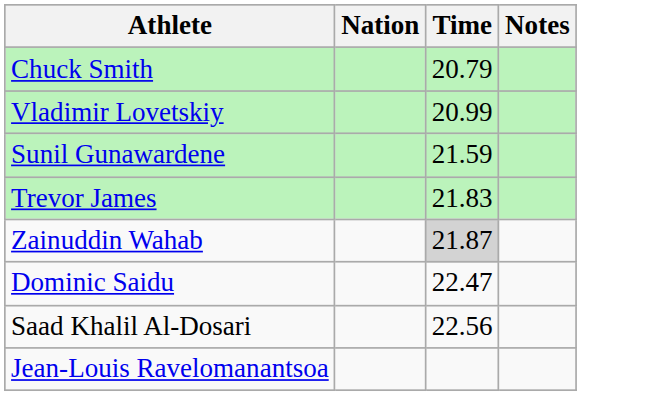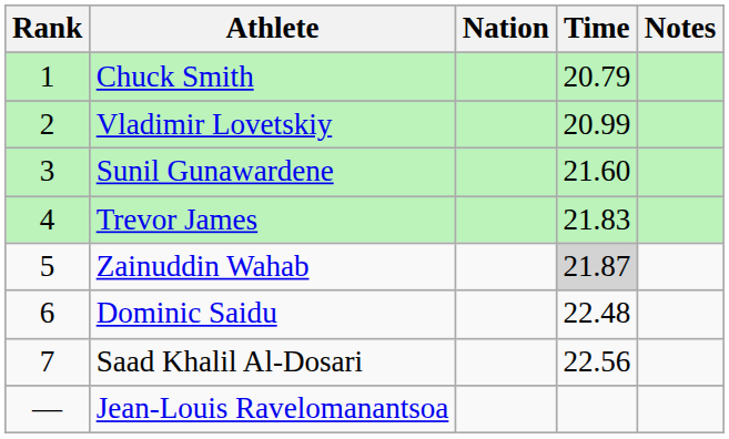+ column: Rank | 1 | 2 | 3 | 4 | 5 | 6 | 7 | —
Sunil Gunawardene | Time: 21.59 -> 21.60
Dominic Saidu | Time: 22.47 -> 22.48
